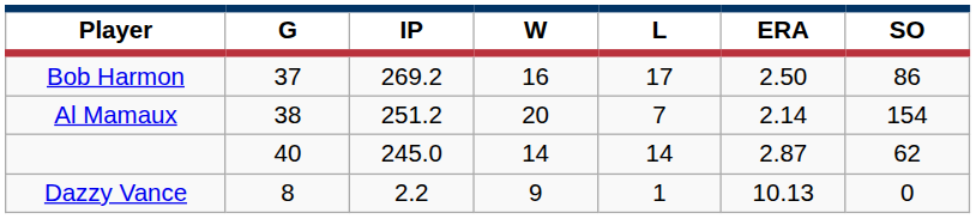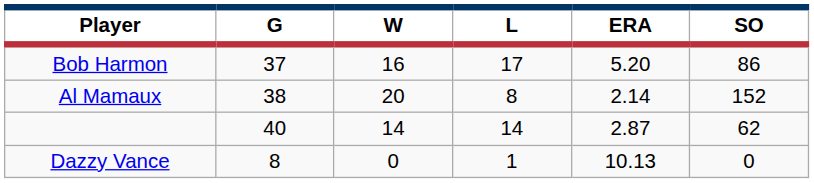- column: IP | 269.2 | 251.2 | 245.0 | 2.2
Bob Harmon | ERA: 2.50 -> 5.20
Al Mamaux | L: 7 -> 8
Al Mamaux | SO: 154 -> 152
Dazzy Vance | W: 9 -> 0
